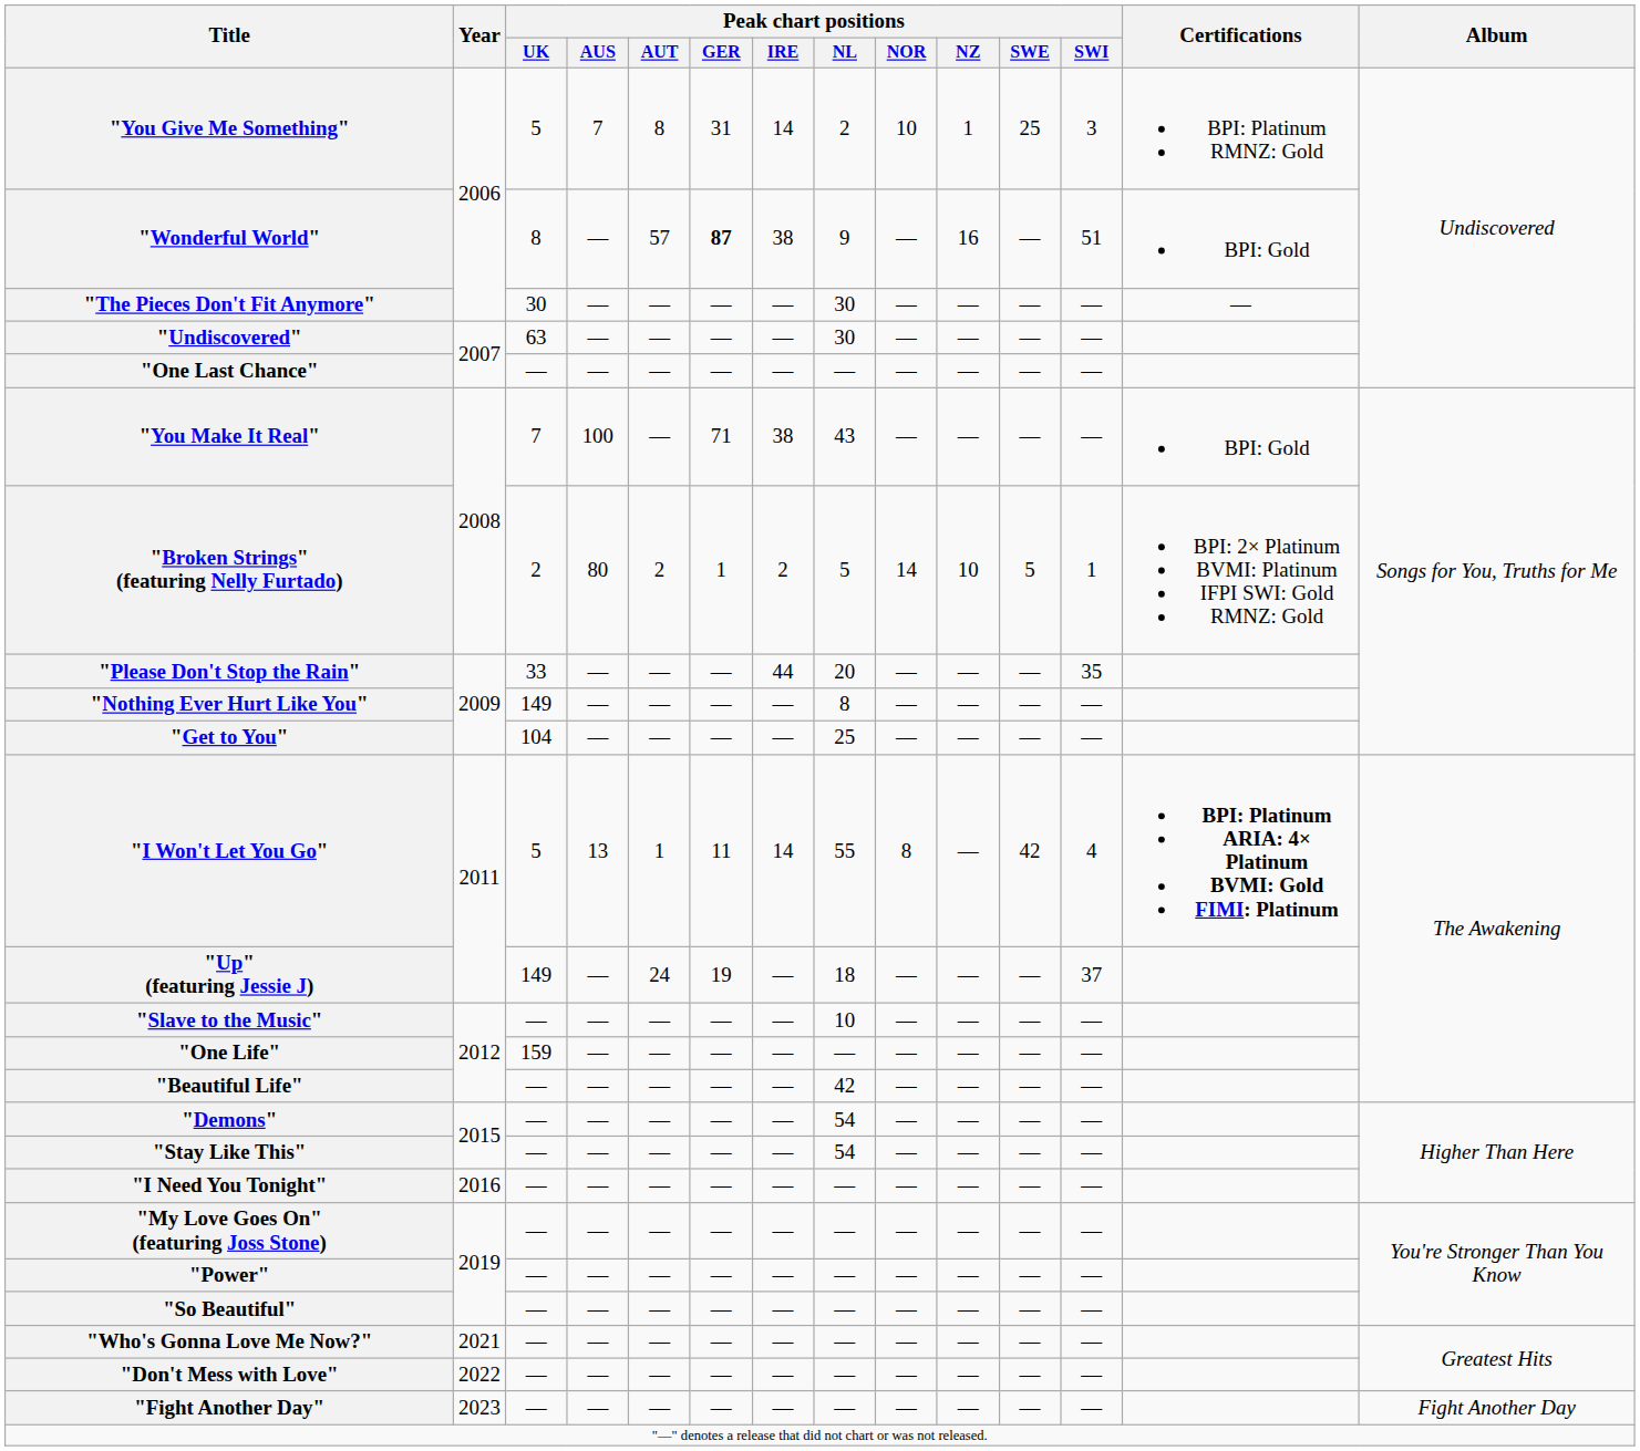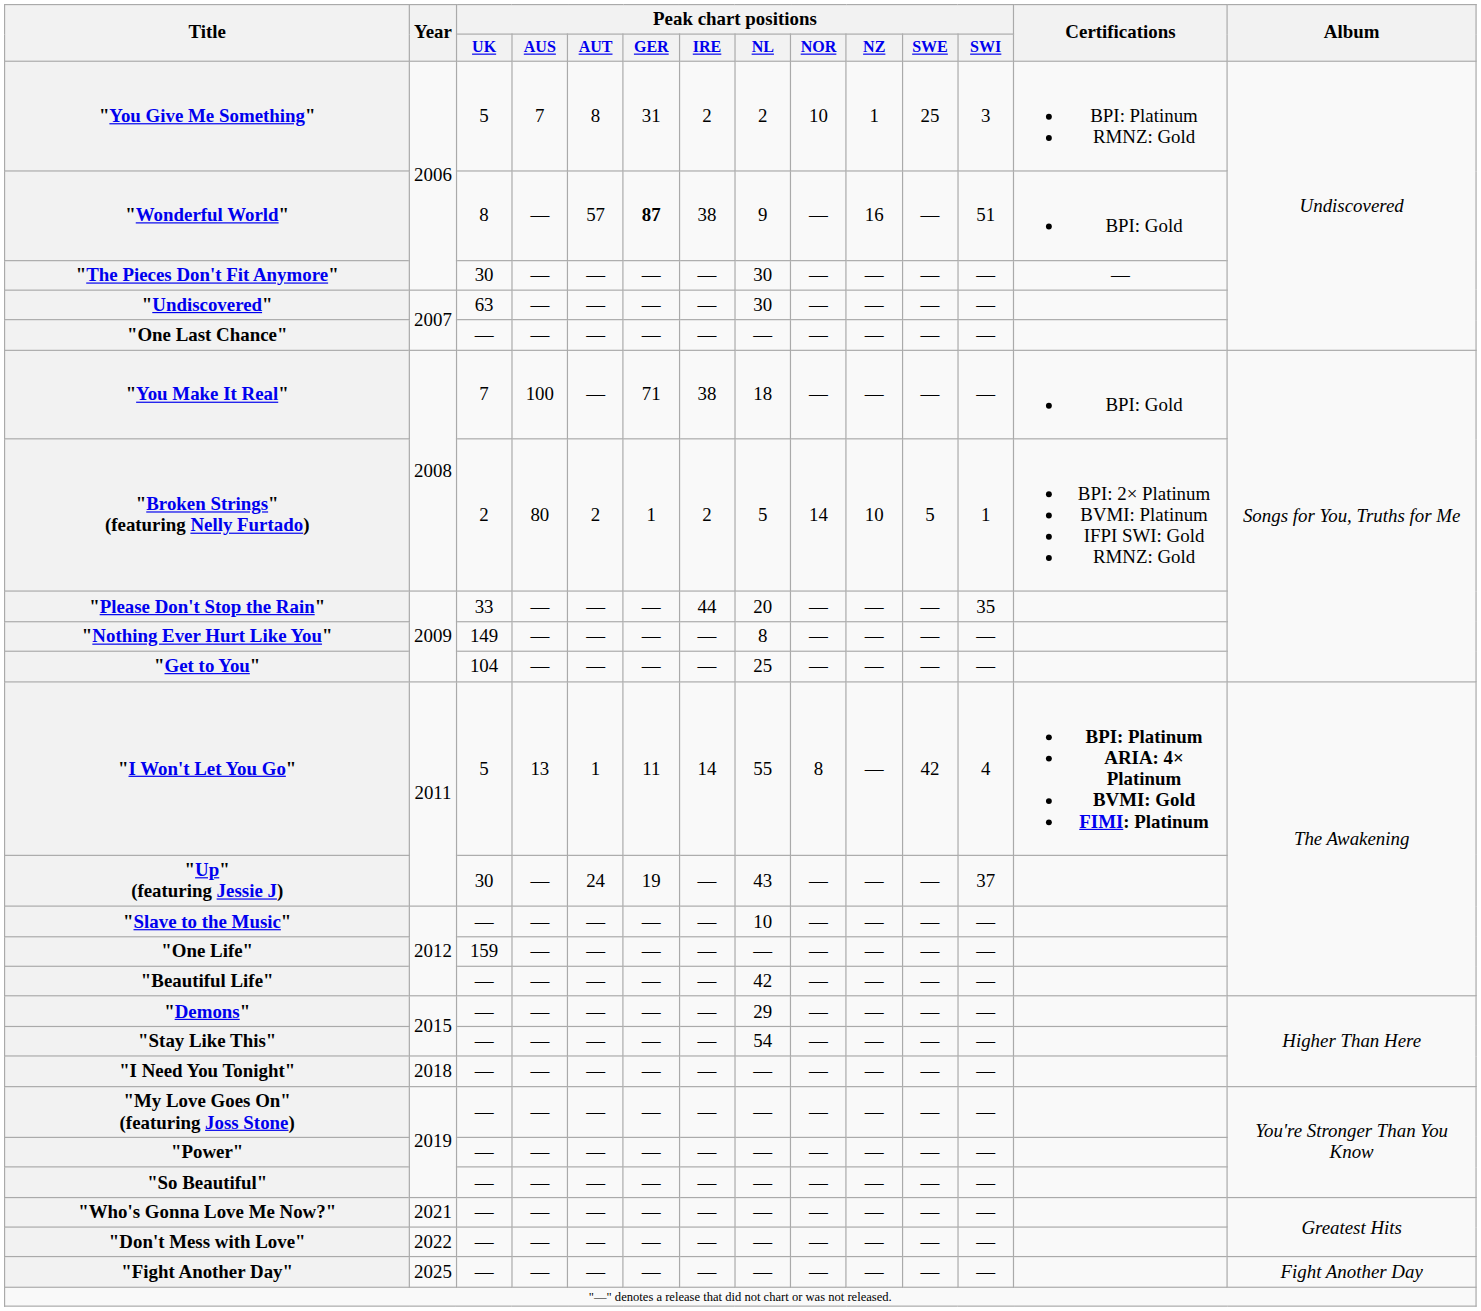"You Give Me Something" | Peak chart positions / IRE: 14 -> 2
"You Make It Real" | Peak chart positions / NL: 43 -> 18
"Up" (featuring Jessie J) | Peak chart positions / UK: 149 -> 30
"Up" (featuring Jessie J) | Peak chart positions / NL: 18 -> 43
"Demons" | Peak chart positions / NL: 54 -> 29
"I Need You Tonight" | Year: 2016 -> 2018
"Fight Another Day" | Year: 2023 -> 2025
